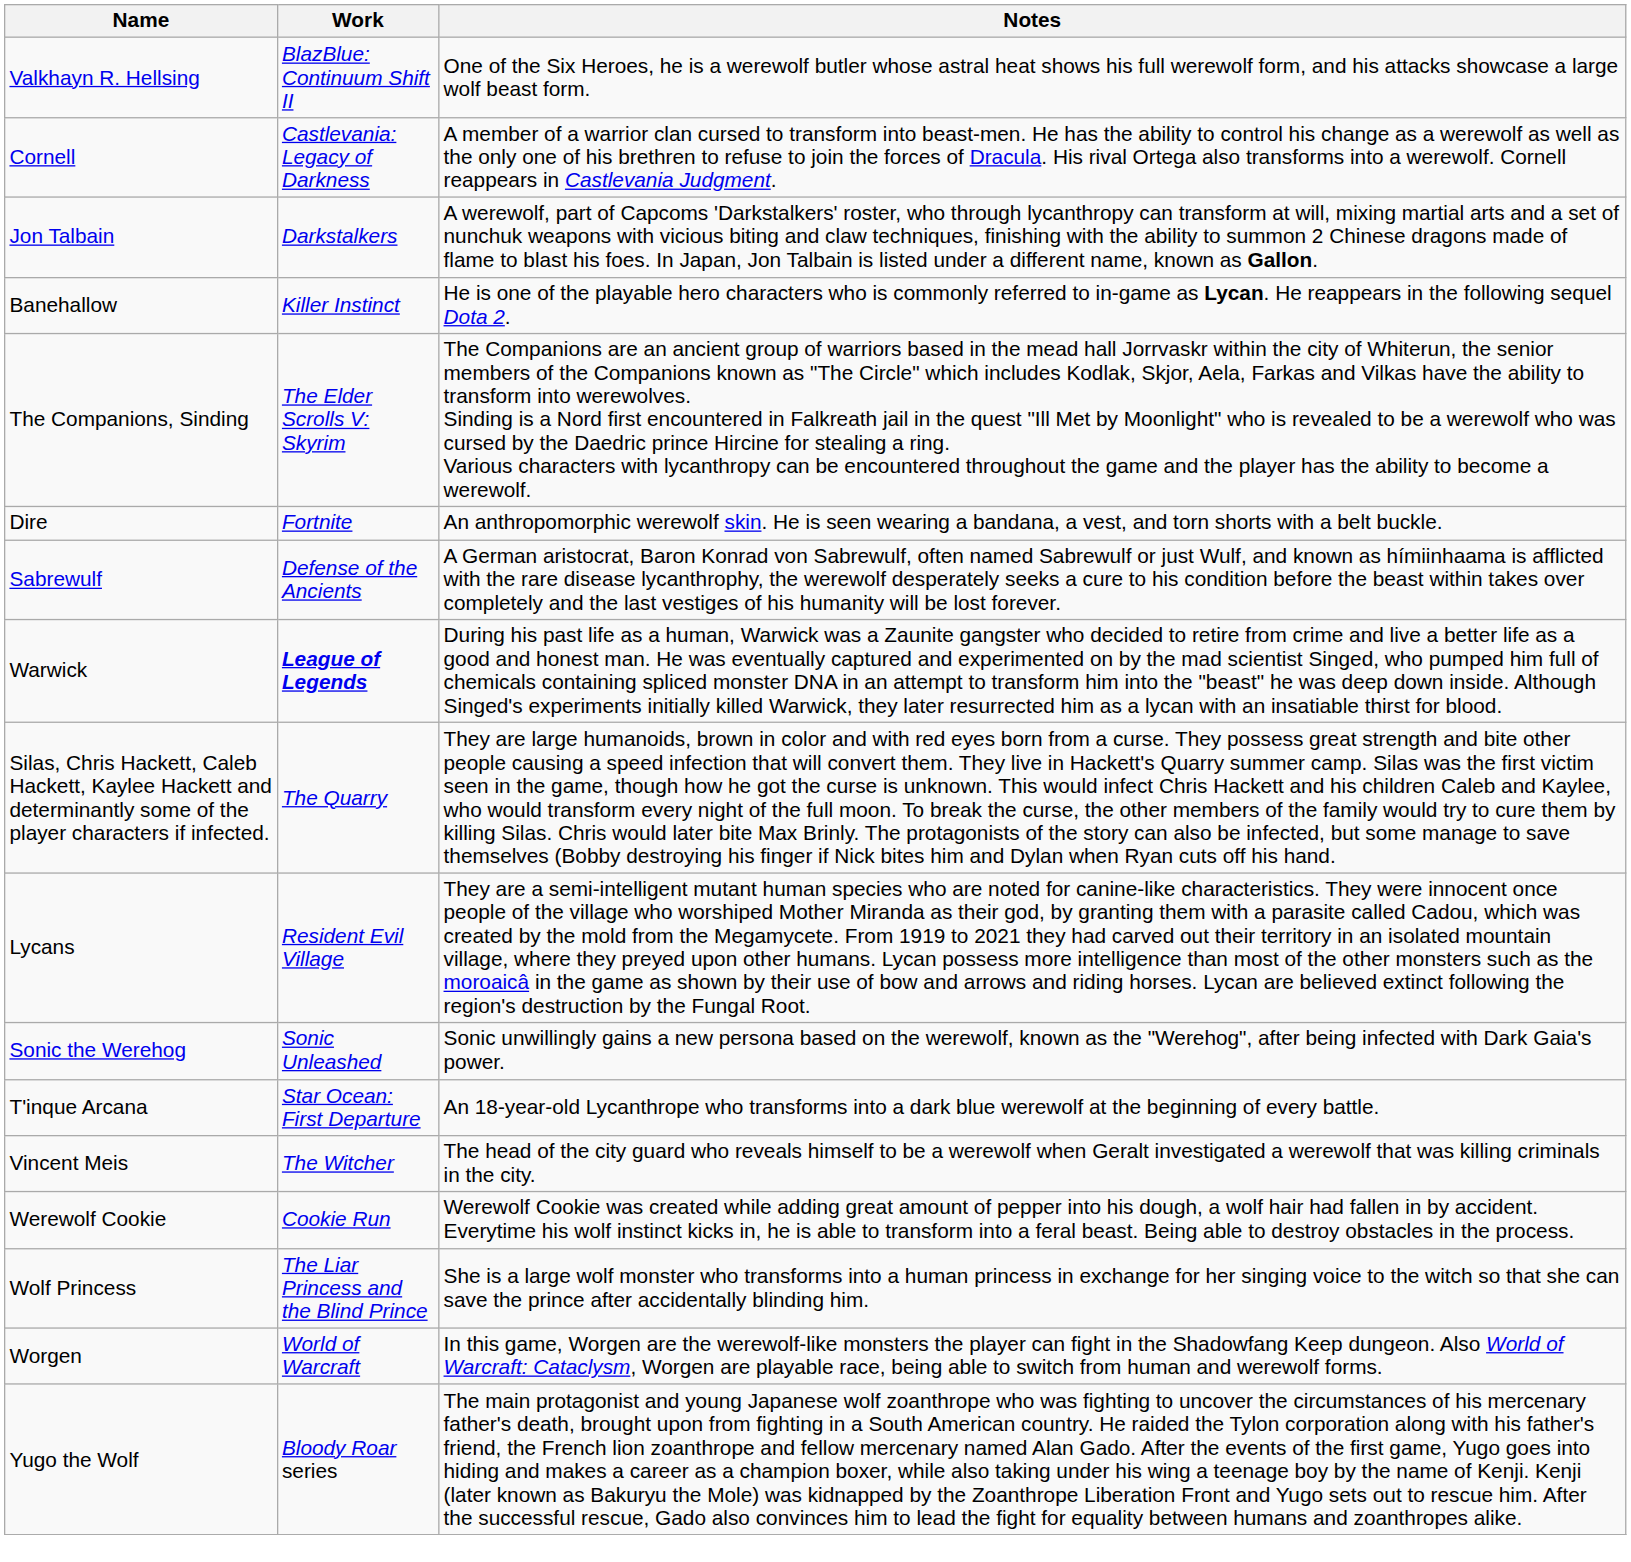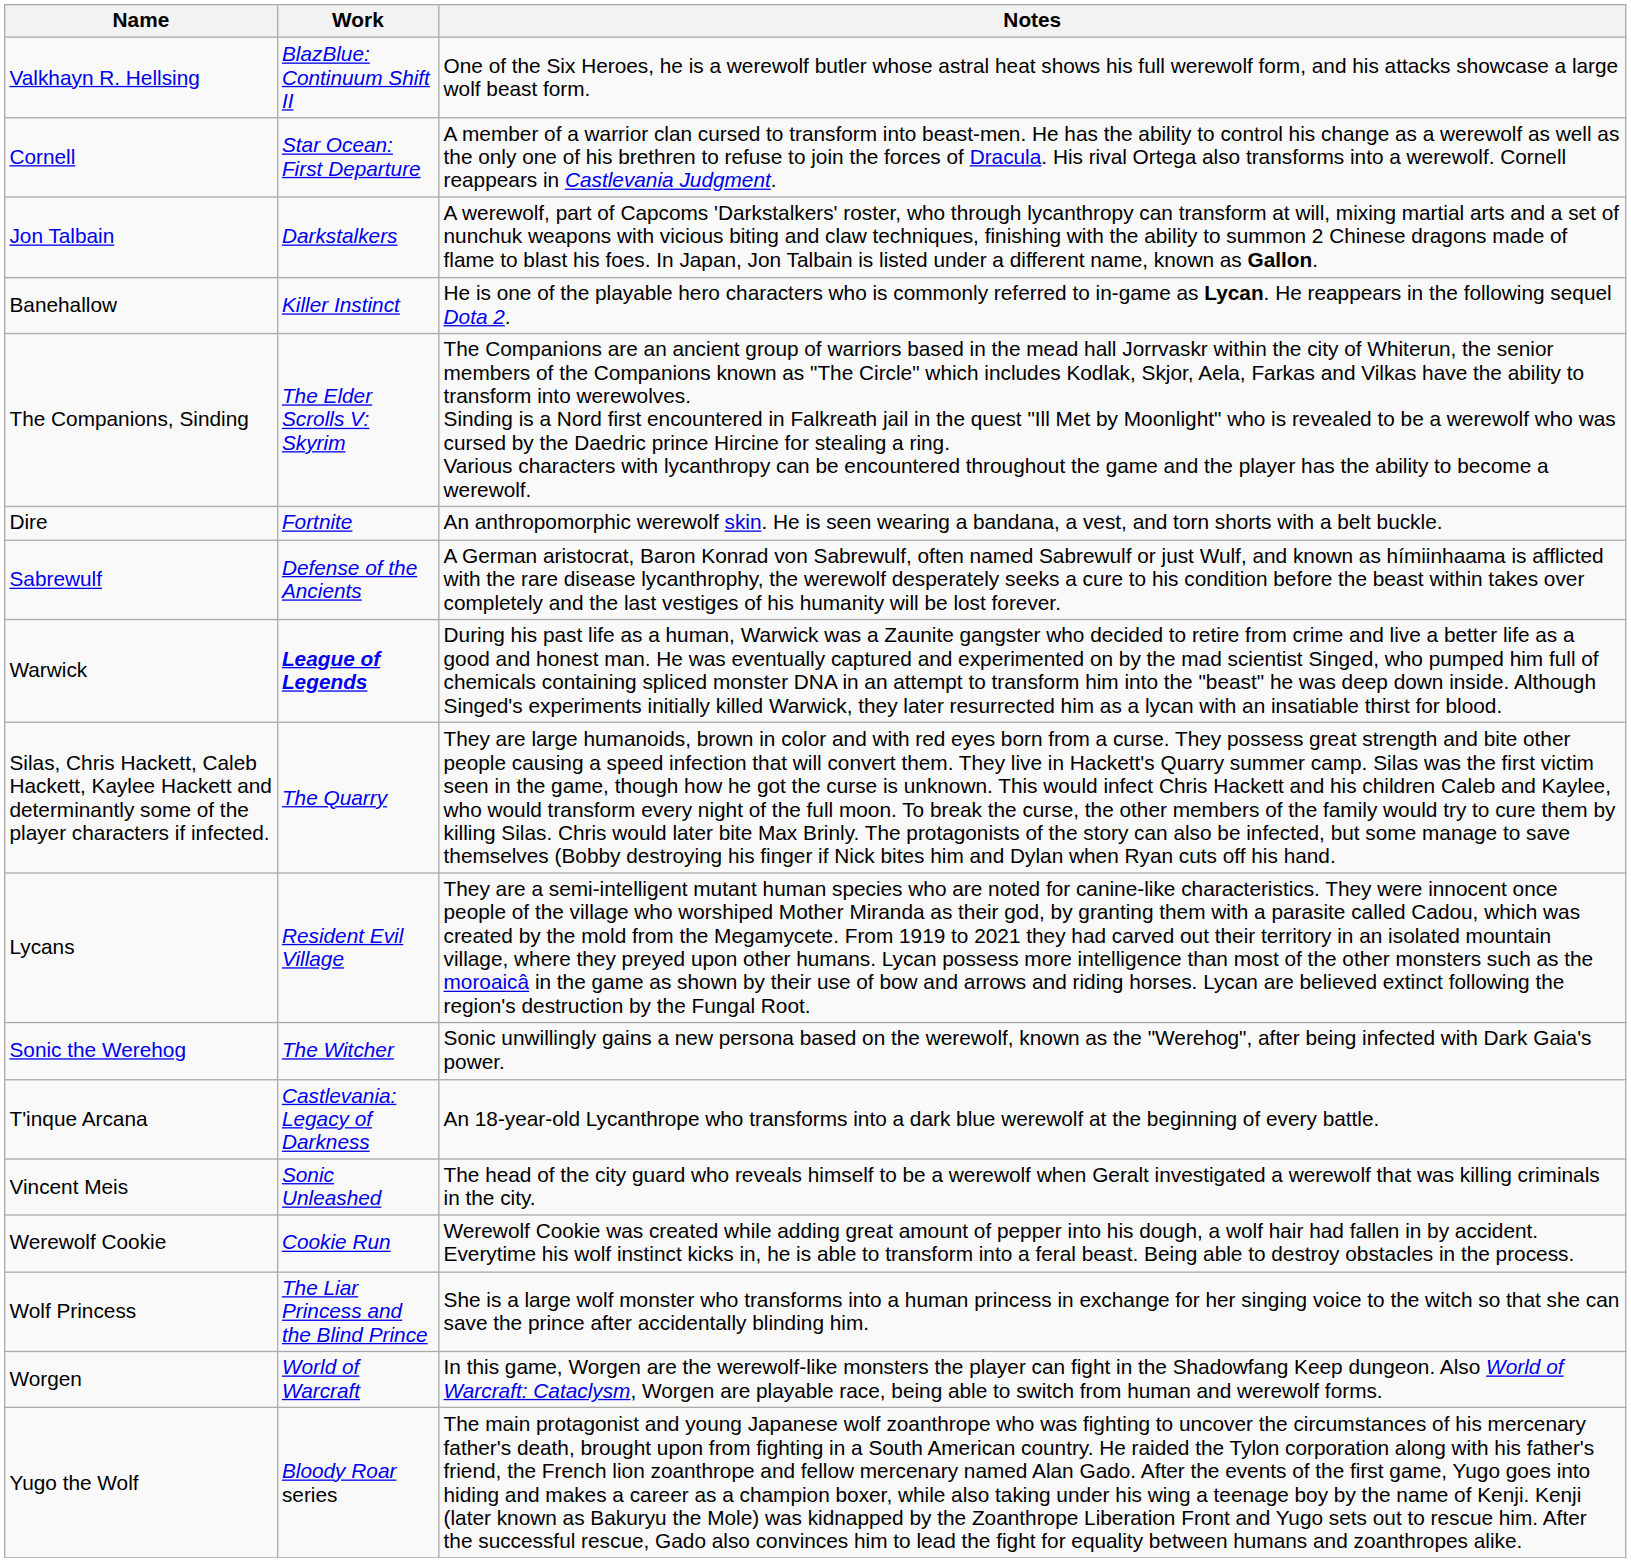Cornell | Work: Castlevania: Legacy of Darkness -> Star Ocean: First Departure
Sonic the Werehog | Work: Sonic Unleashed -> The Witcher
T'inque Arcana | Work: Star Ocean: First Departure -> Castlevania: Legacy of Darkness
Vincent Meis | Work: The Witcher -> Sonic Unleashed
